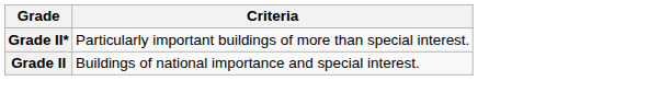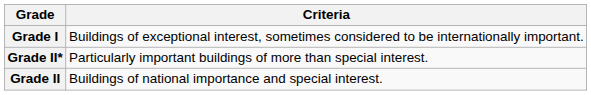+ row: Grade I | Buildings of exceptional interest, sometimes considered to be internationally important.
